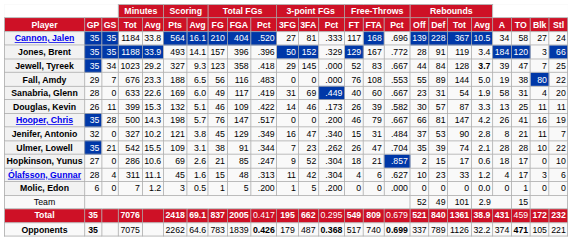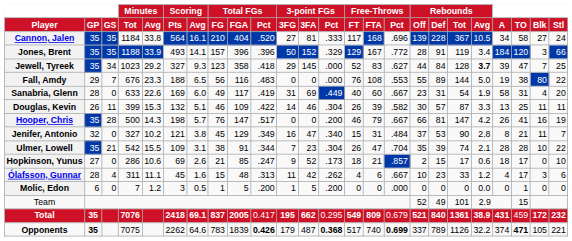Jewell, Tyreek | Free-Throws / Pct: .667 -> .627
Douglas, Kevin | 3-point FGs / Pct: .173 -> .304
Ulmer, Lowell | 3-point FGs / Pct: .262 -> .304
Hopkinson, Yunus | 3-point FGs / Pct: .304 -> .173
Ólafsson, Gunnar | 3-point FGs / Pct: .304 -> .262
Ólafsson, Gunnar | Free-Throws / Pct: .627 -> .667
